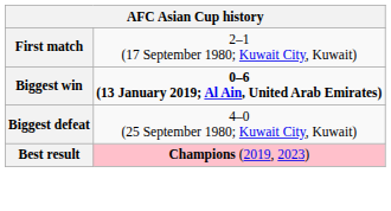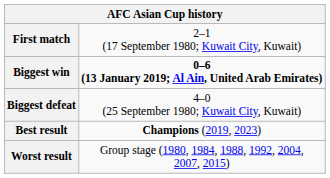Best result | column 2: pink background -> no background
+ row: Worst result | Group stage (1980, 1984, 1988, 1992, 2004, 2007, 2015)
